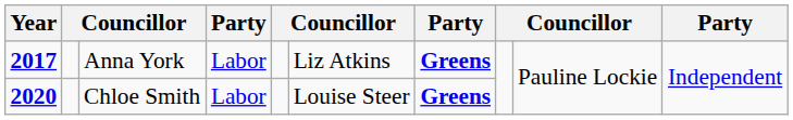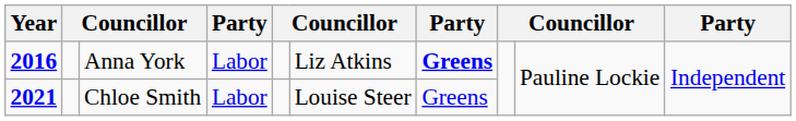Anna York | Year: 2017 -> 2016
Chloe Smith | Year: 2020 -> 2021
Chloe Smith | column 7: bold -> normal
